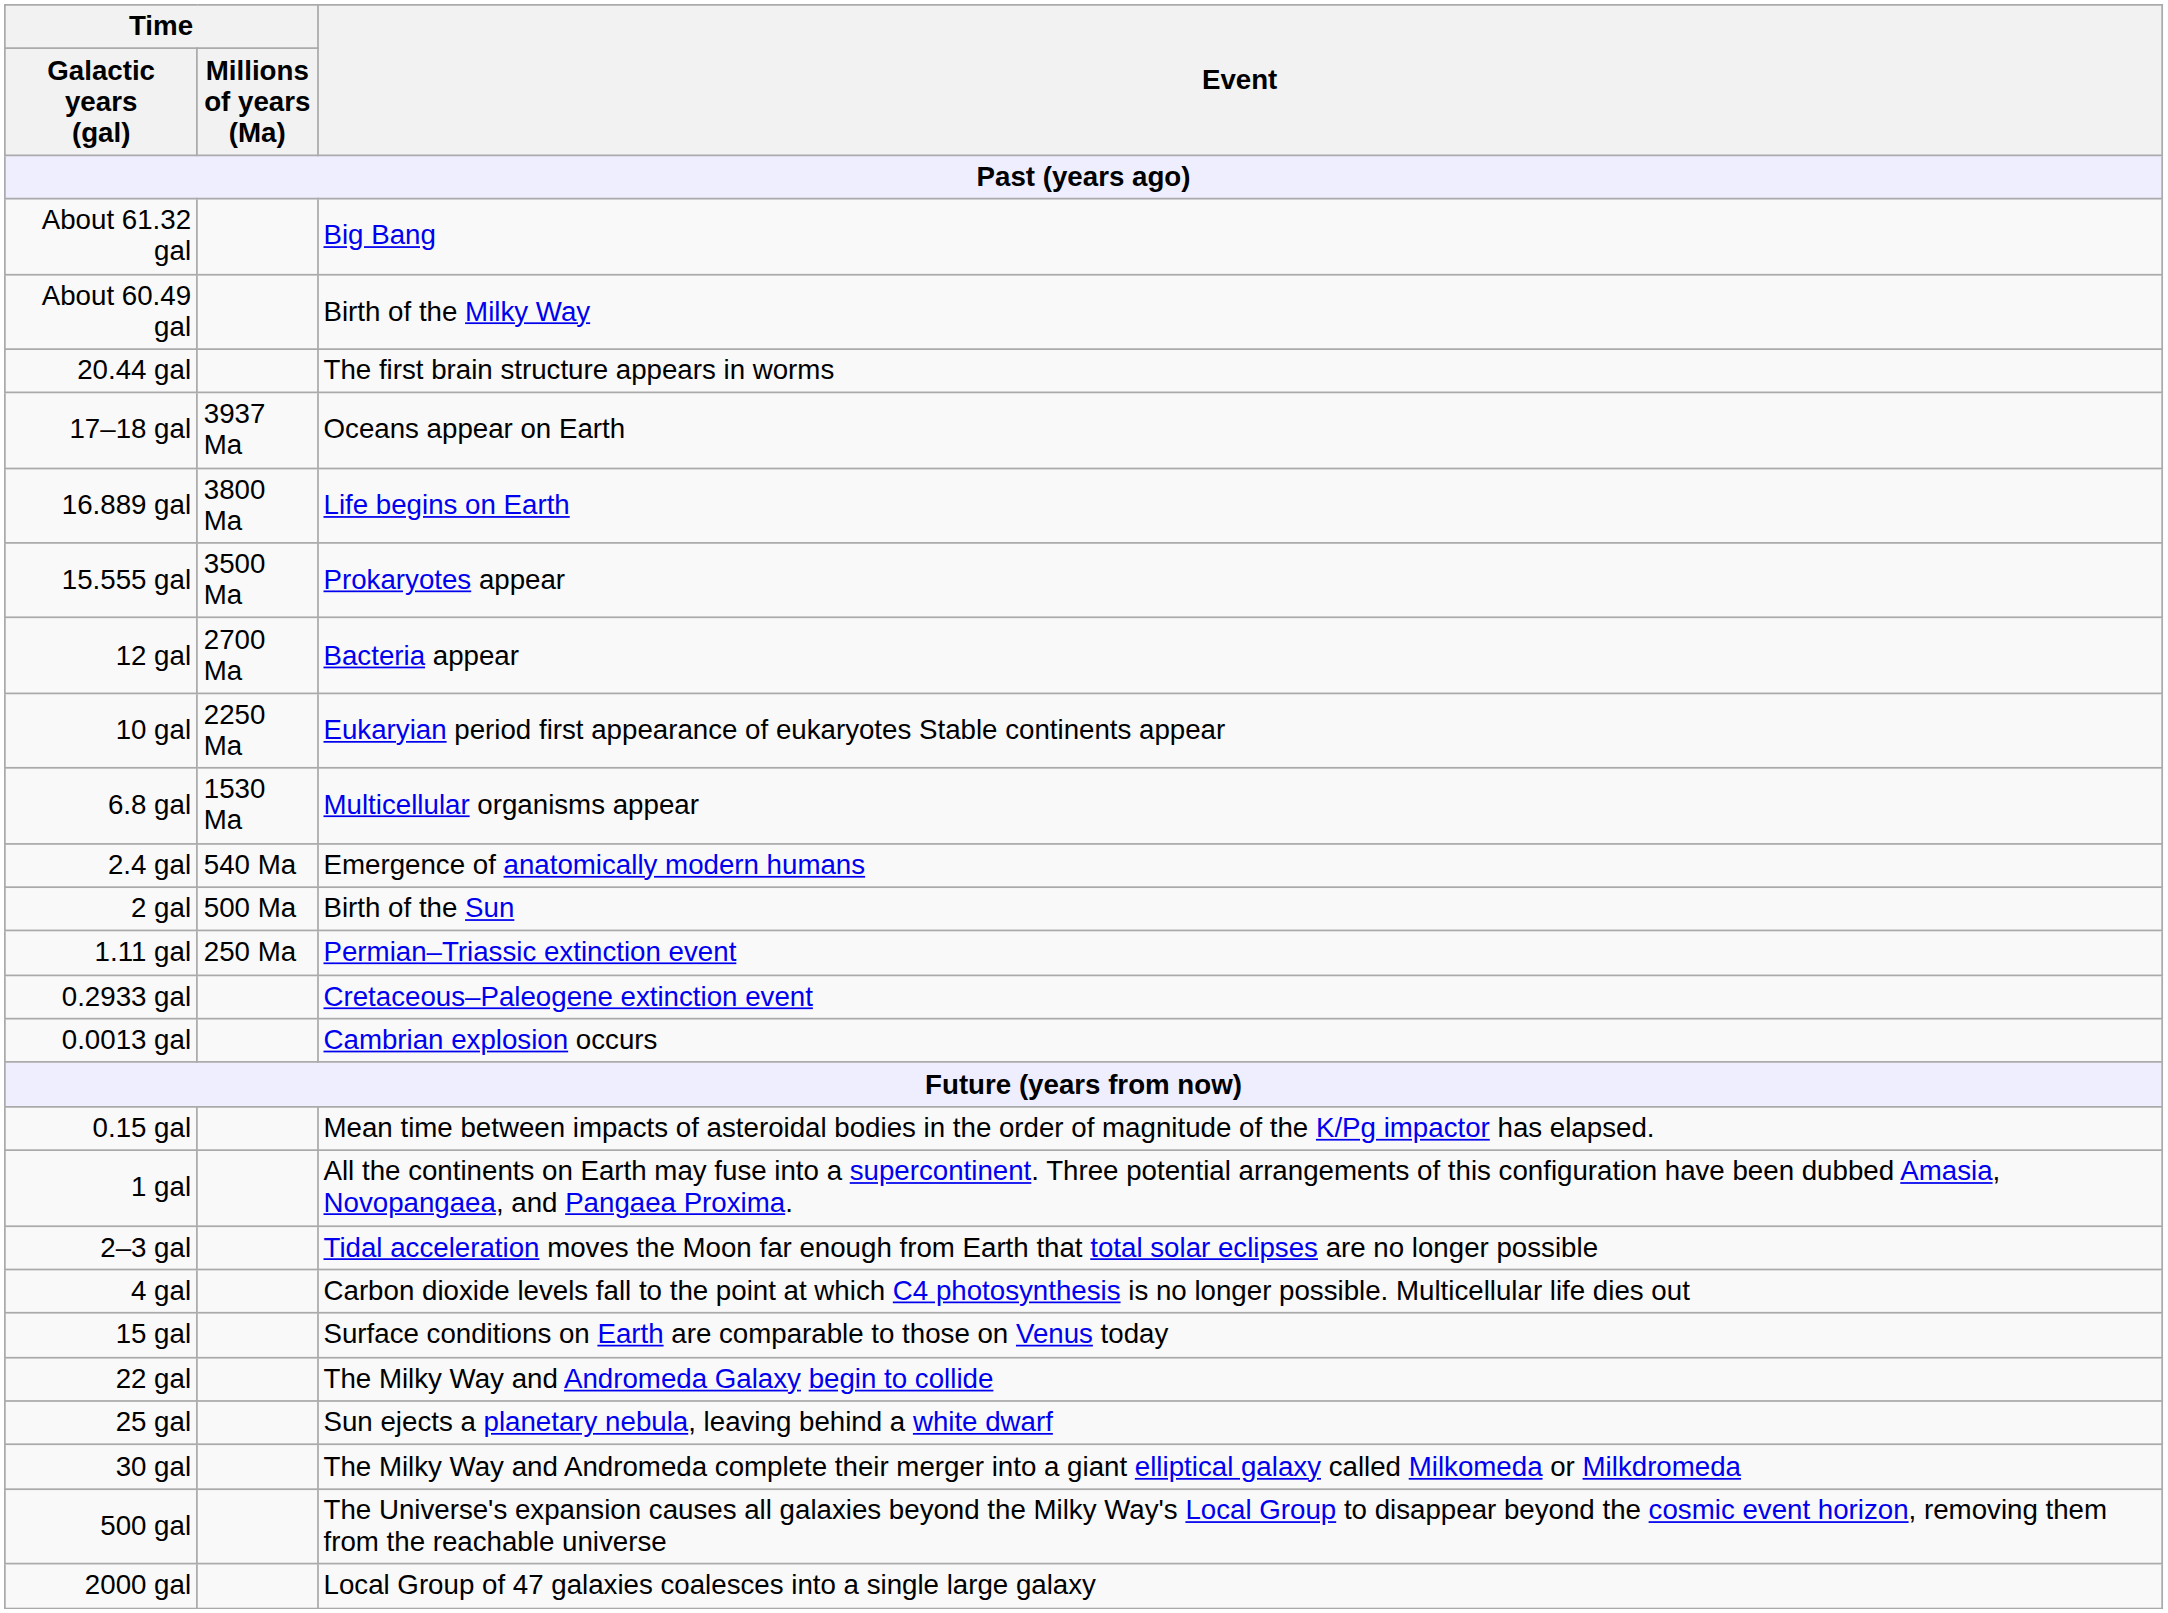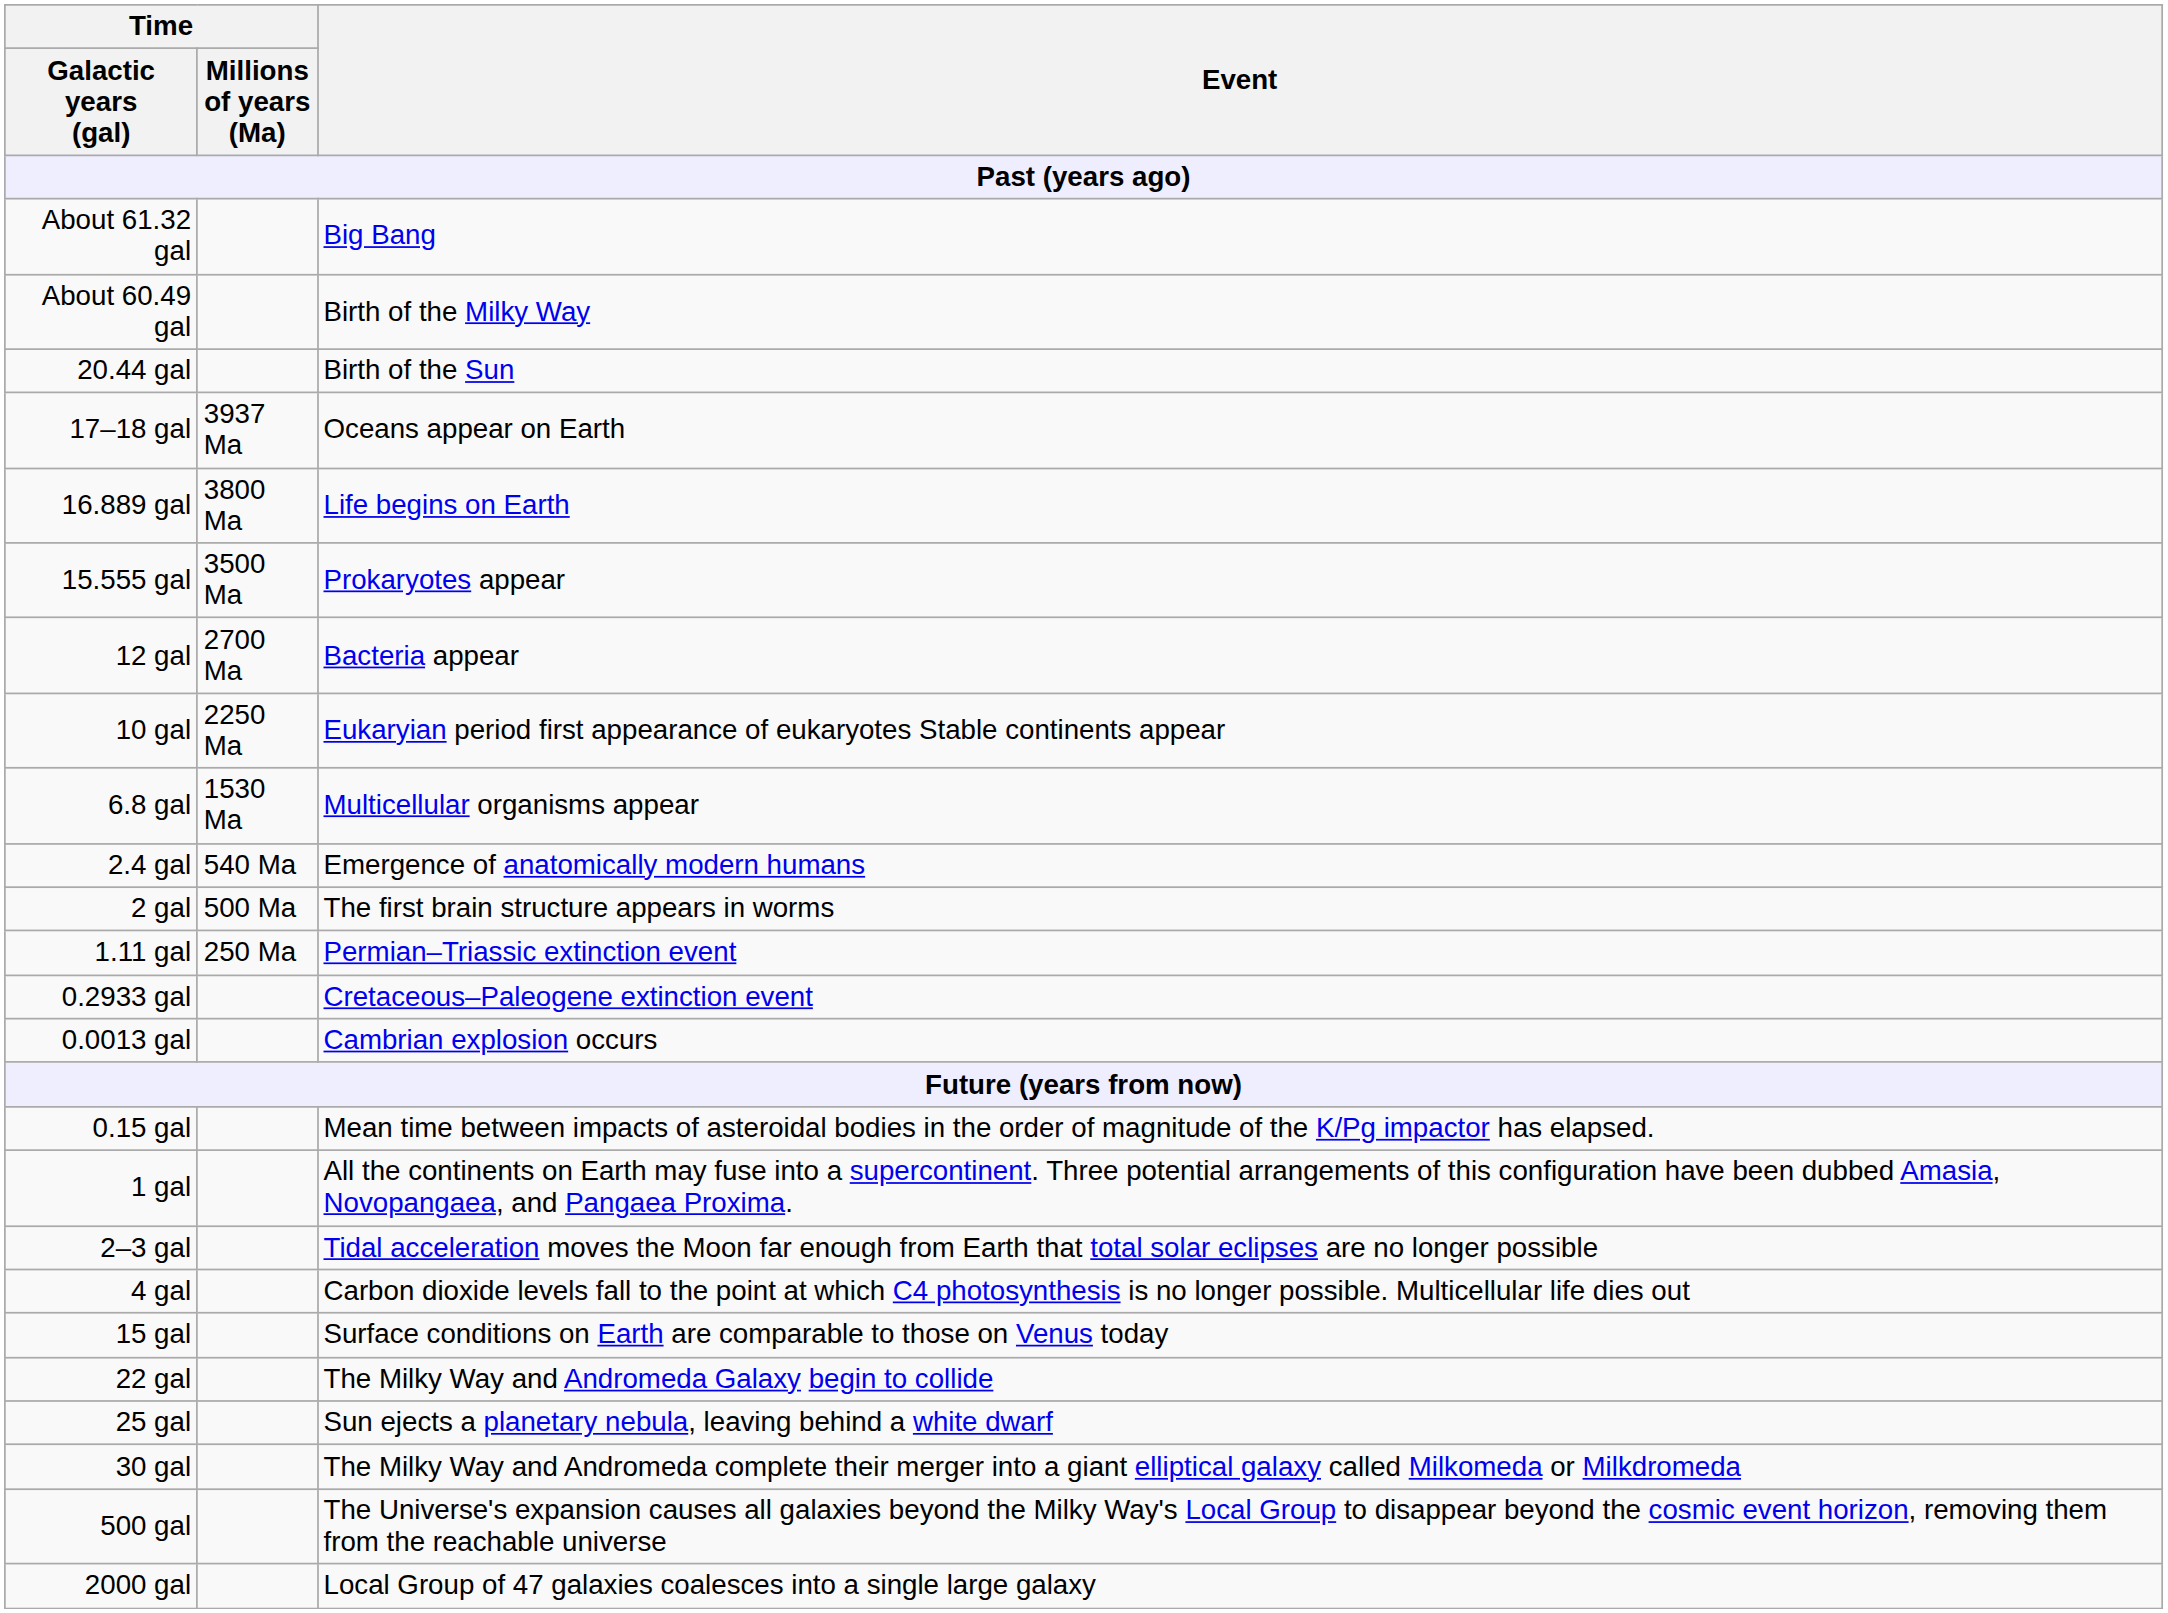20.44 gal | Event: The first brain structure appears in worms -> Birth of the Sun
2 gal | Event: Birth of the Sun -> The first brain structure appears in worms
